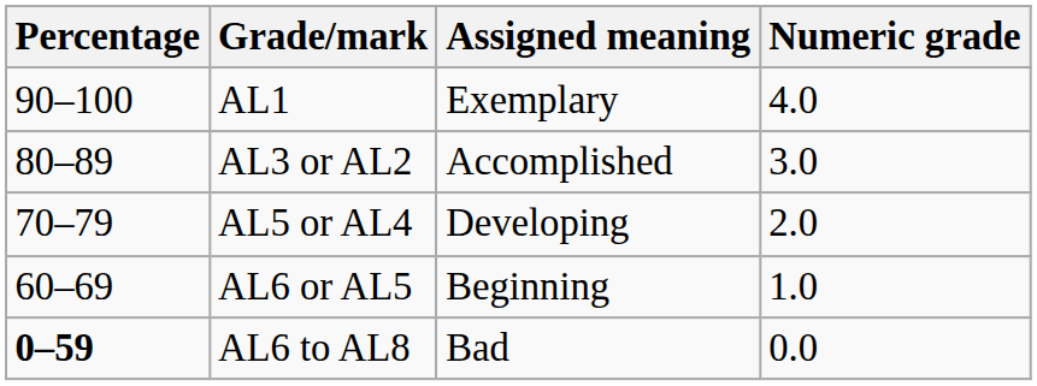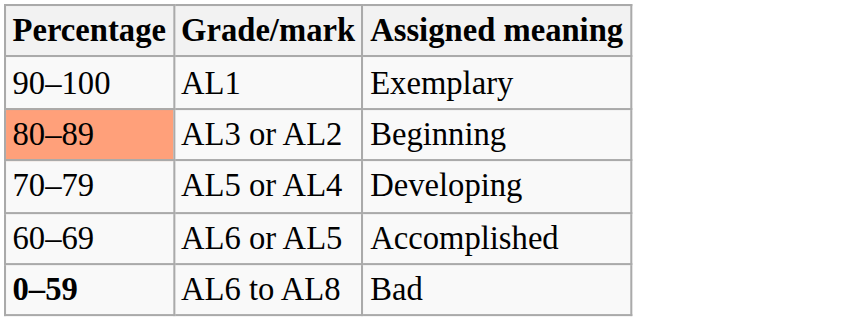- column: Numeric grade | 4.0 | 3.0 | 2.0 | 1.0 | 0.0
AL3 or AL2 | Percentage: no background -> lightsalmon background
AL3 or AL2 | Assigned meaning: Accomplished -> Beginning
AL6 or AL5 | Assigned meaning: Beginning -> Accomplished
